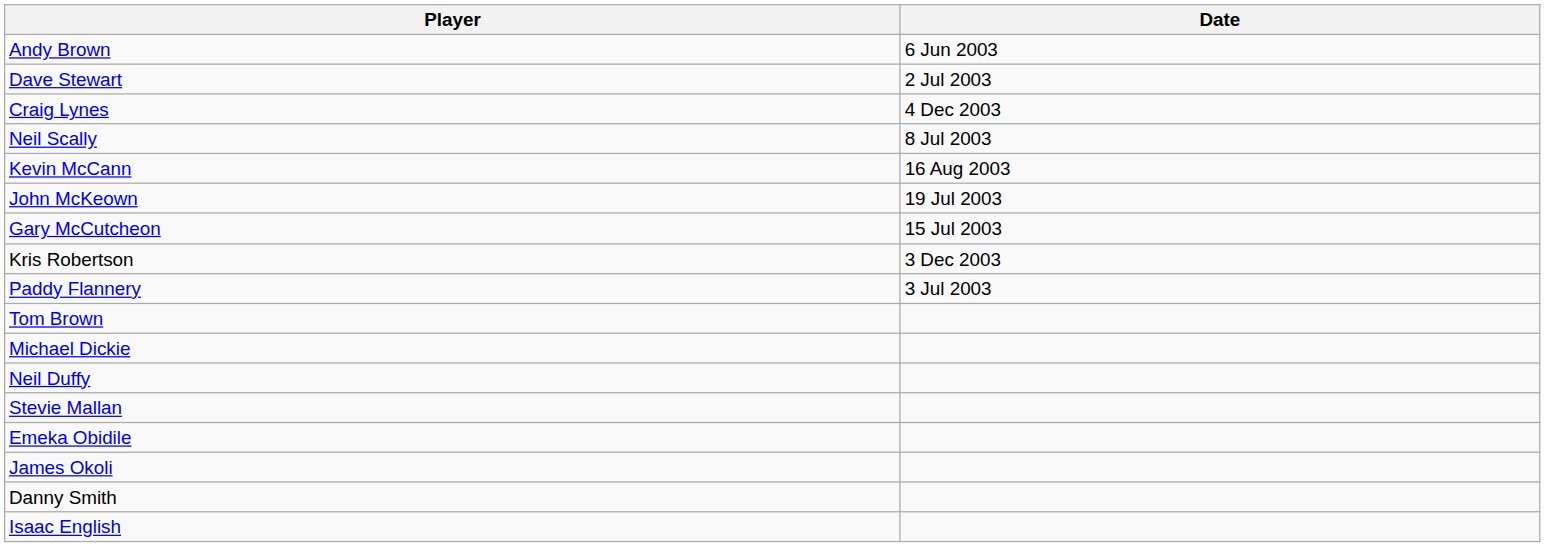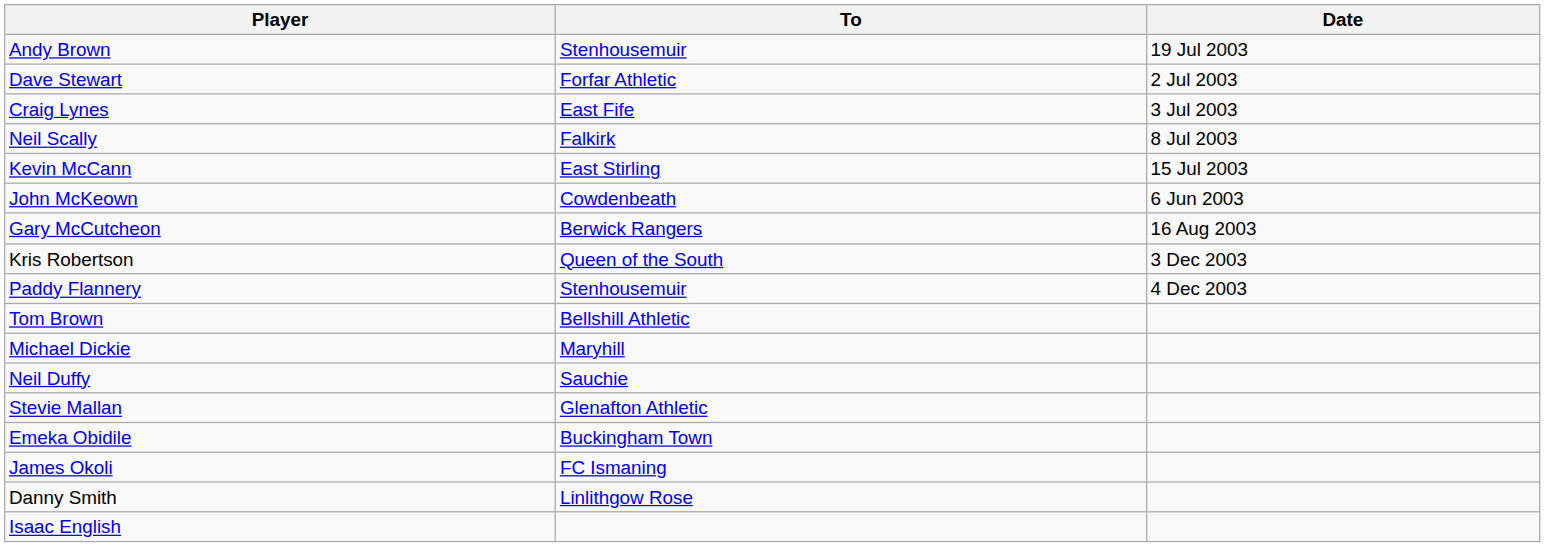+ column: To | Stenhousemuir | Forfar Athletic | East Fife | Falkirk | East Stirling | Cowdenbeath | Berwick Rangers | Queen of the South | Stenhousemuir | Bellshill Athletic | Maryhill | Sauchie | Glenafton Athletic | Buckingham Town | FC Ismaning | Linlithgow Rose
Andy Brown | Date: 6 Jun 2003 -> 19 Jul 2003
Craig Lynes | Date: 4 Dec 2003 -> 3 Jul 2003
Kevin McCann | Date: 16 Aug 2003 -> 15 Jul 2003
John McKeown | Date: 19 Jul 2003 -> 6 Jun 2003
Gary McCutcheon | Date: 15 Jul 2003 -> 16 Aug 2003
Paddy Flannery | Date: 3 Jul 2003 -> 4 Dec 2003
